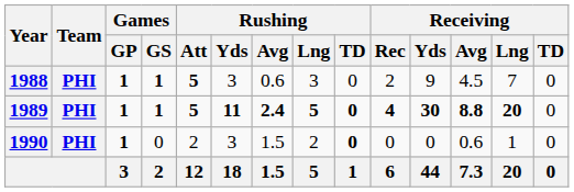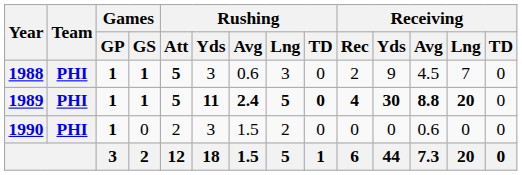1990 | Rushing / TD: bold -> normal
1990 | Receiving / Lng: 1 -> 0
